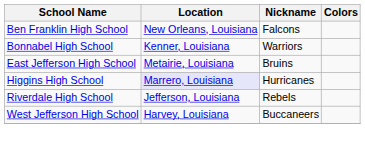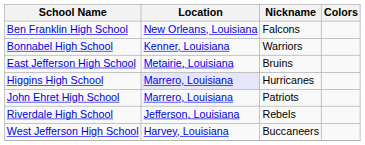+ row: John Ehret High School | Marrero, Louisiana | Patriots
